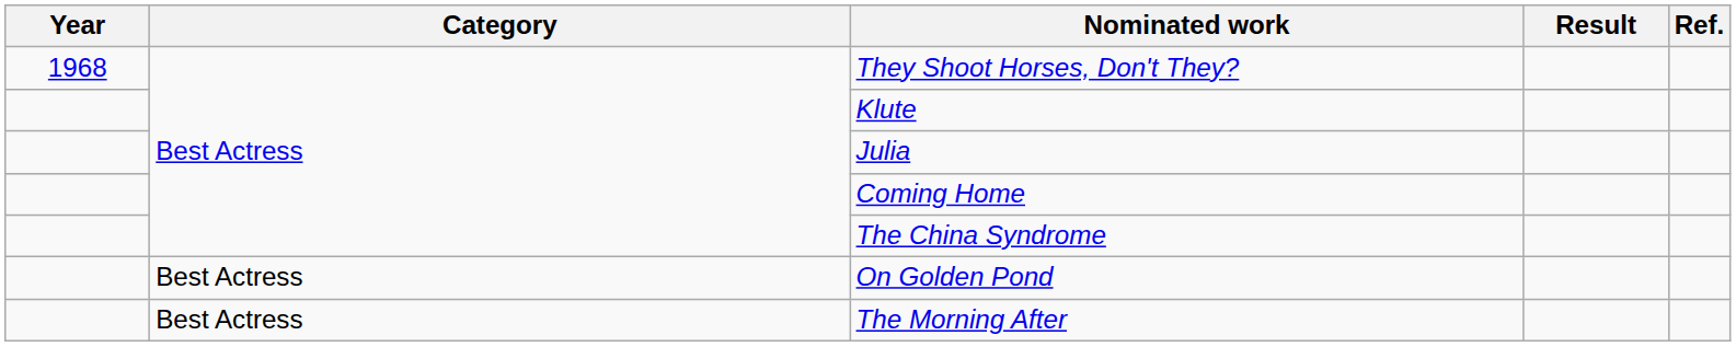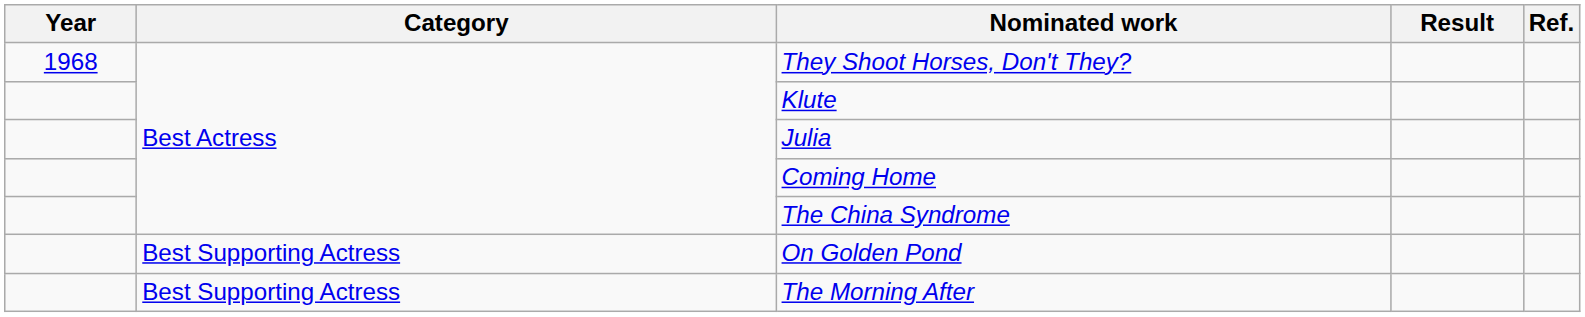On Golden Pond | Category: Best Actress -> Best Supporting Actress
The Morning After | Category: Best Actress -> Best Supporting Actress
